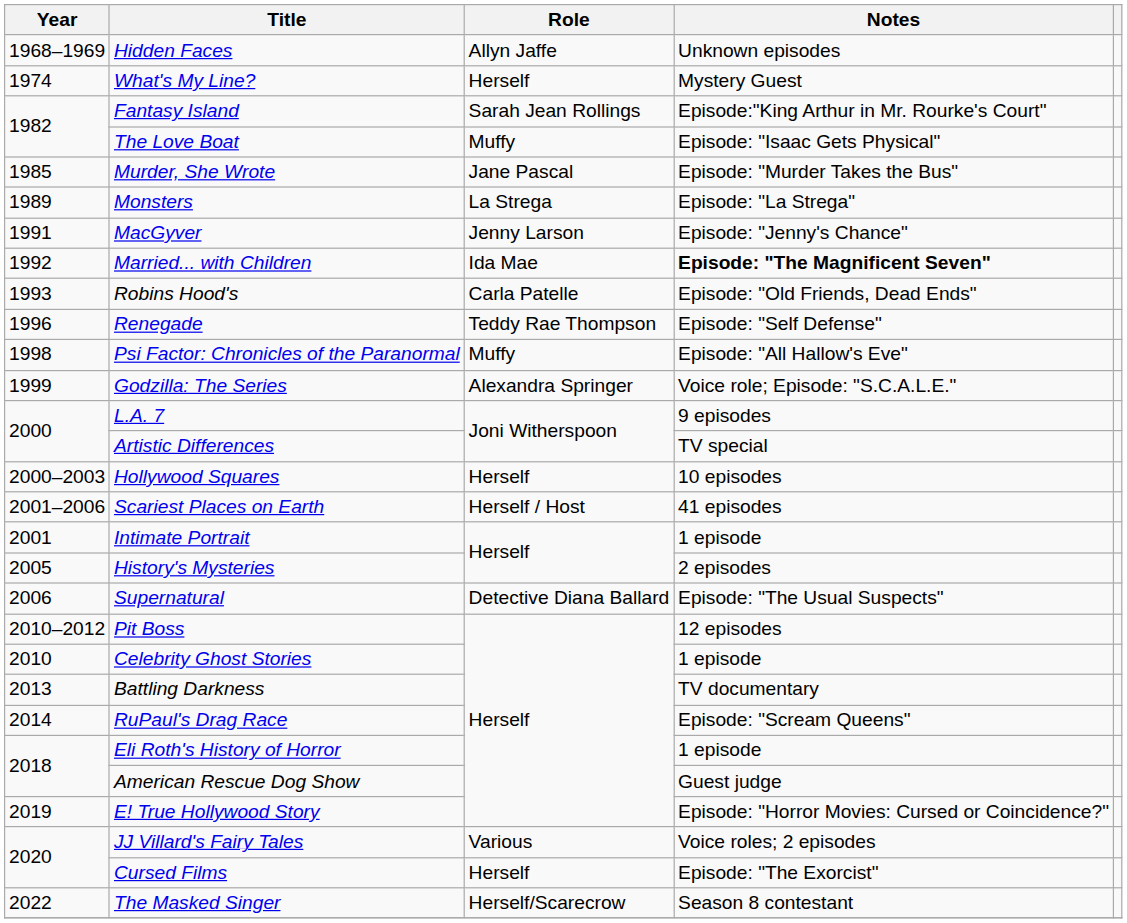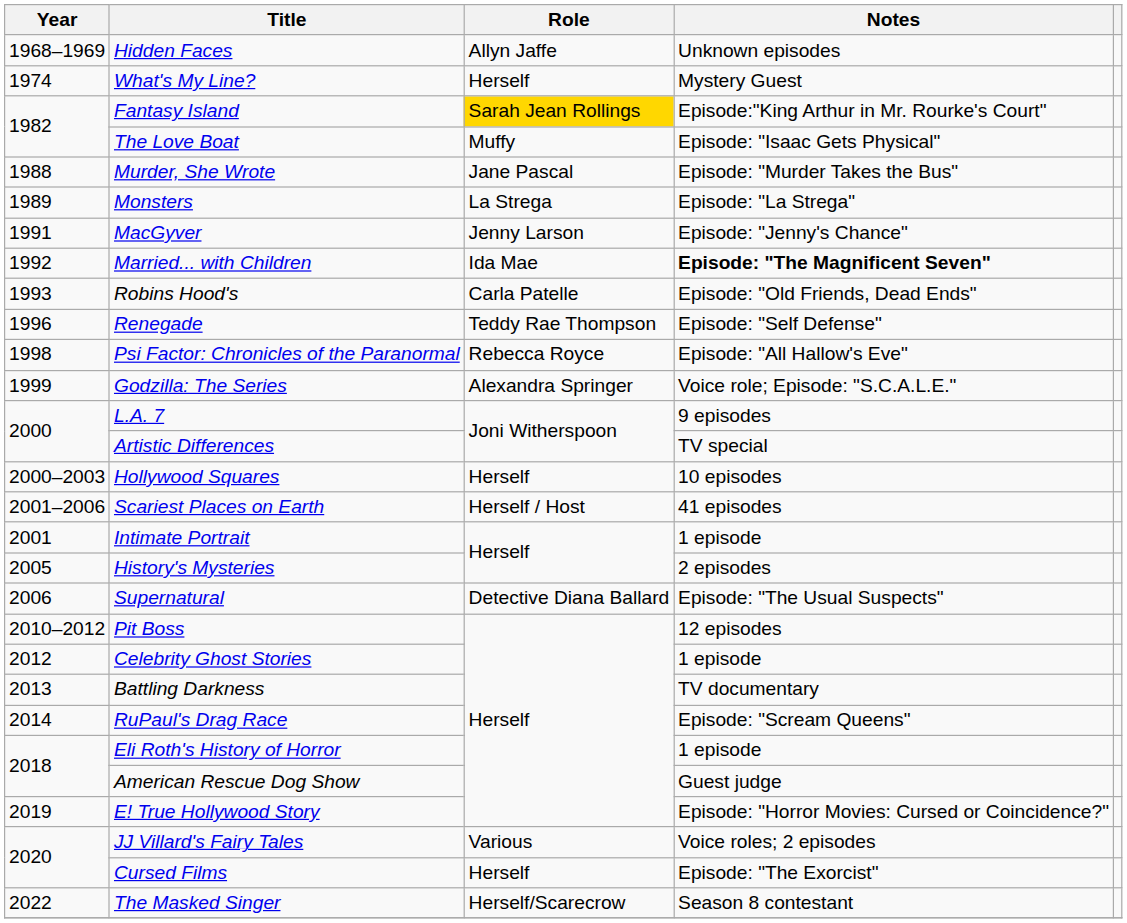Fantasy Island | Role: no background -> gold background
Murder, She Wrote | Year: 1985 -> 1988
Psi Factor: Chronicles of the Paranormal | Role: Muffy -> Rebecca Royce
Celebrity Ghost Stories | Year: 2010 -> 2012
